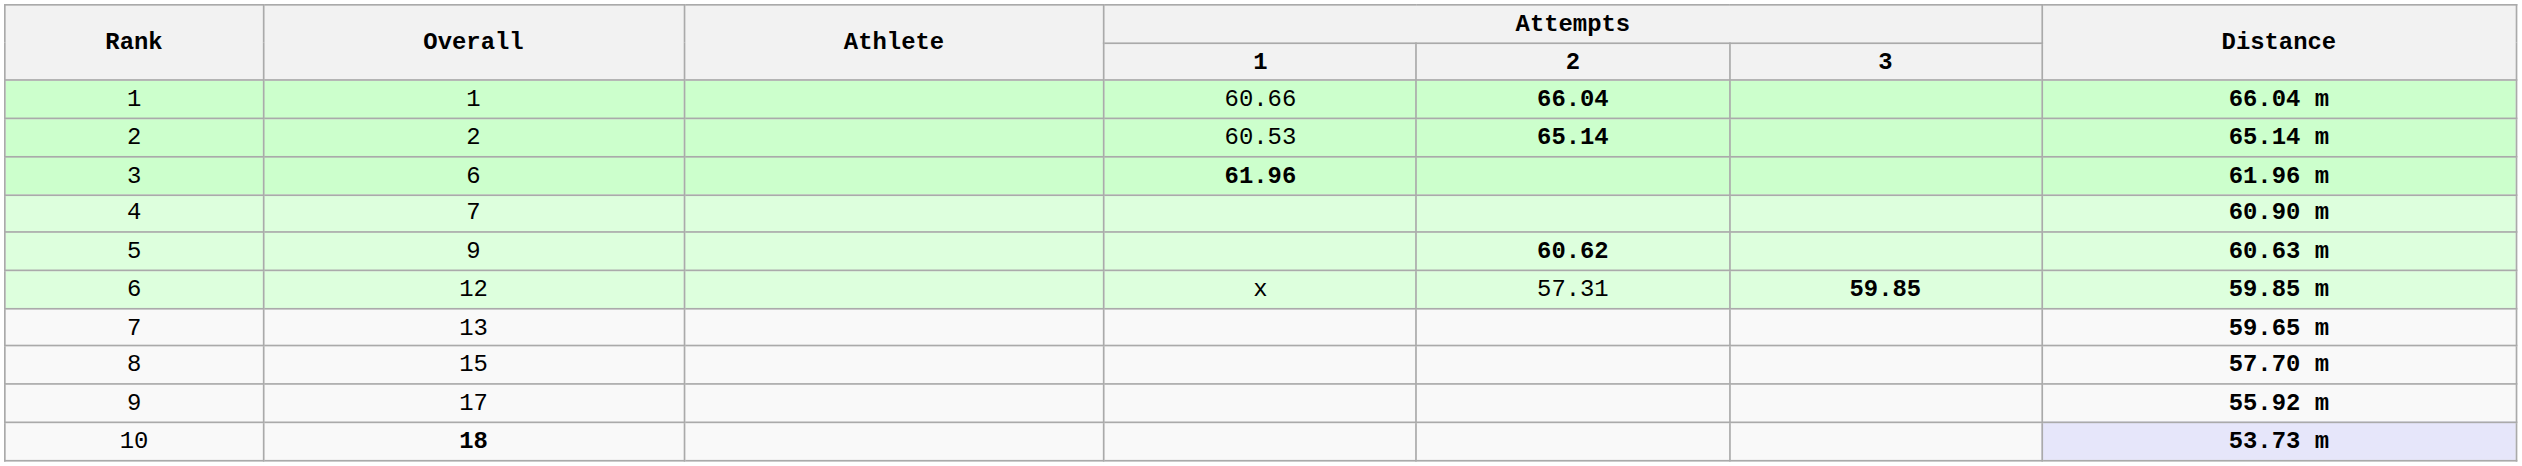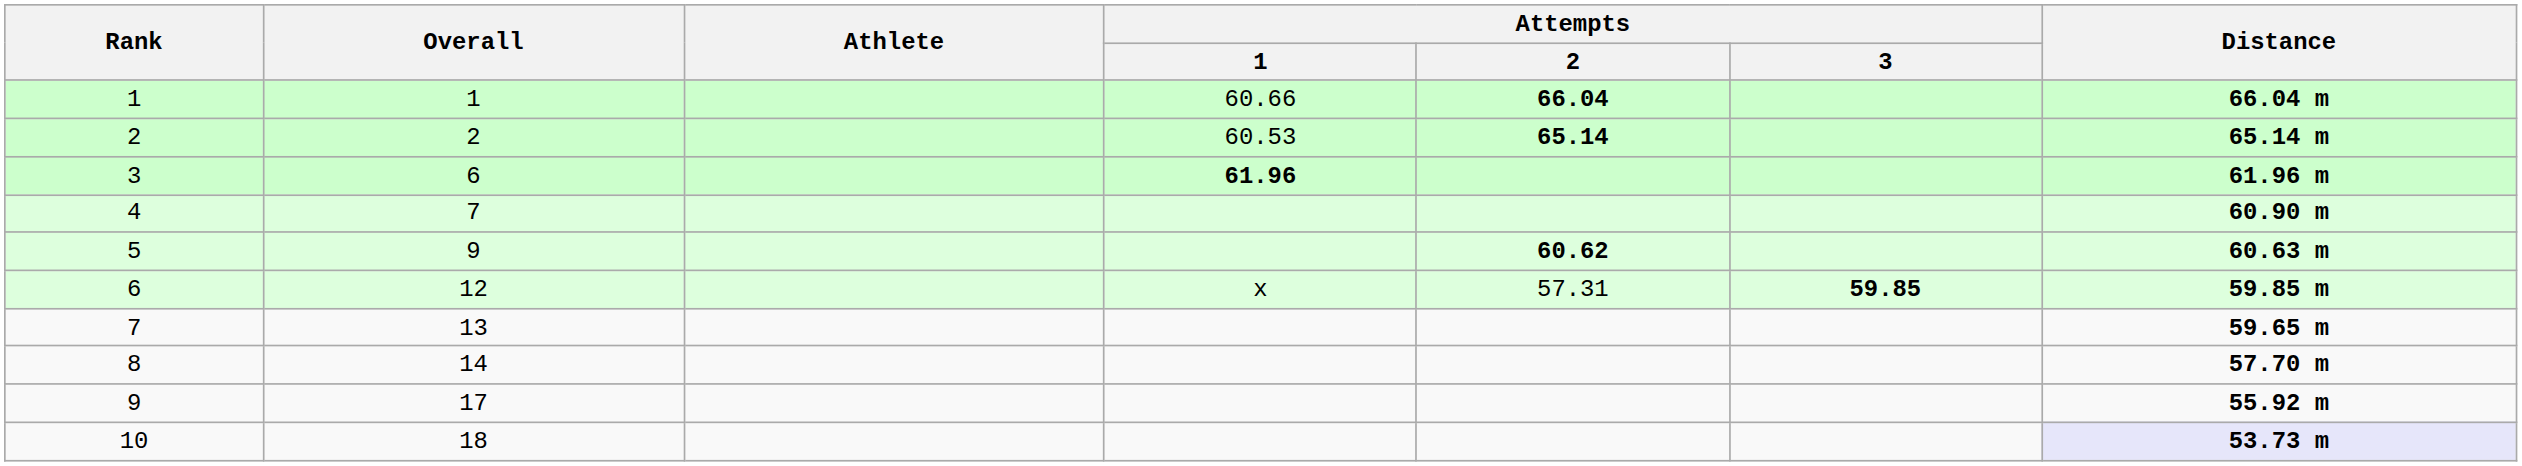8 | Overall: 15 -> 14
10 | Overall: bold -> normal
